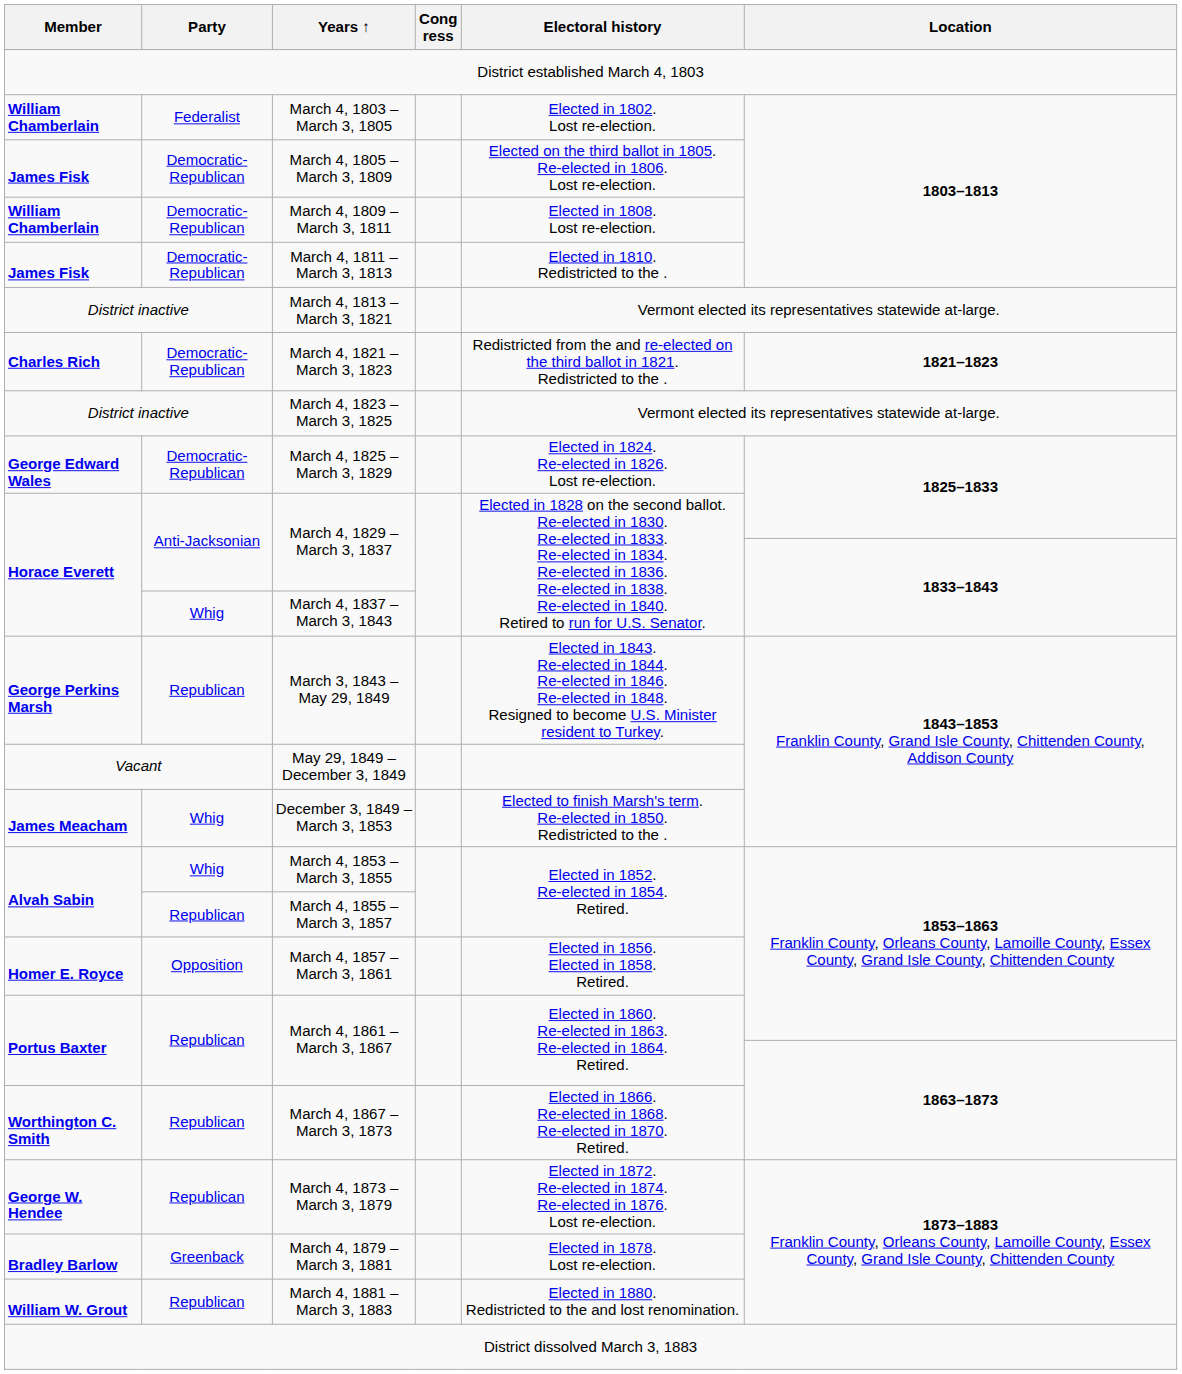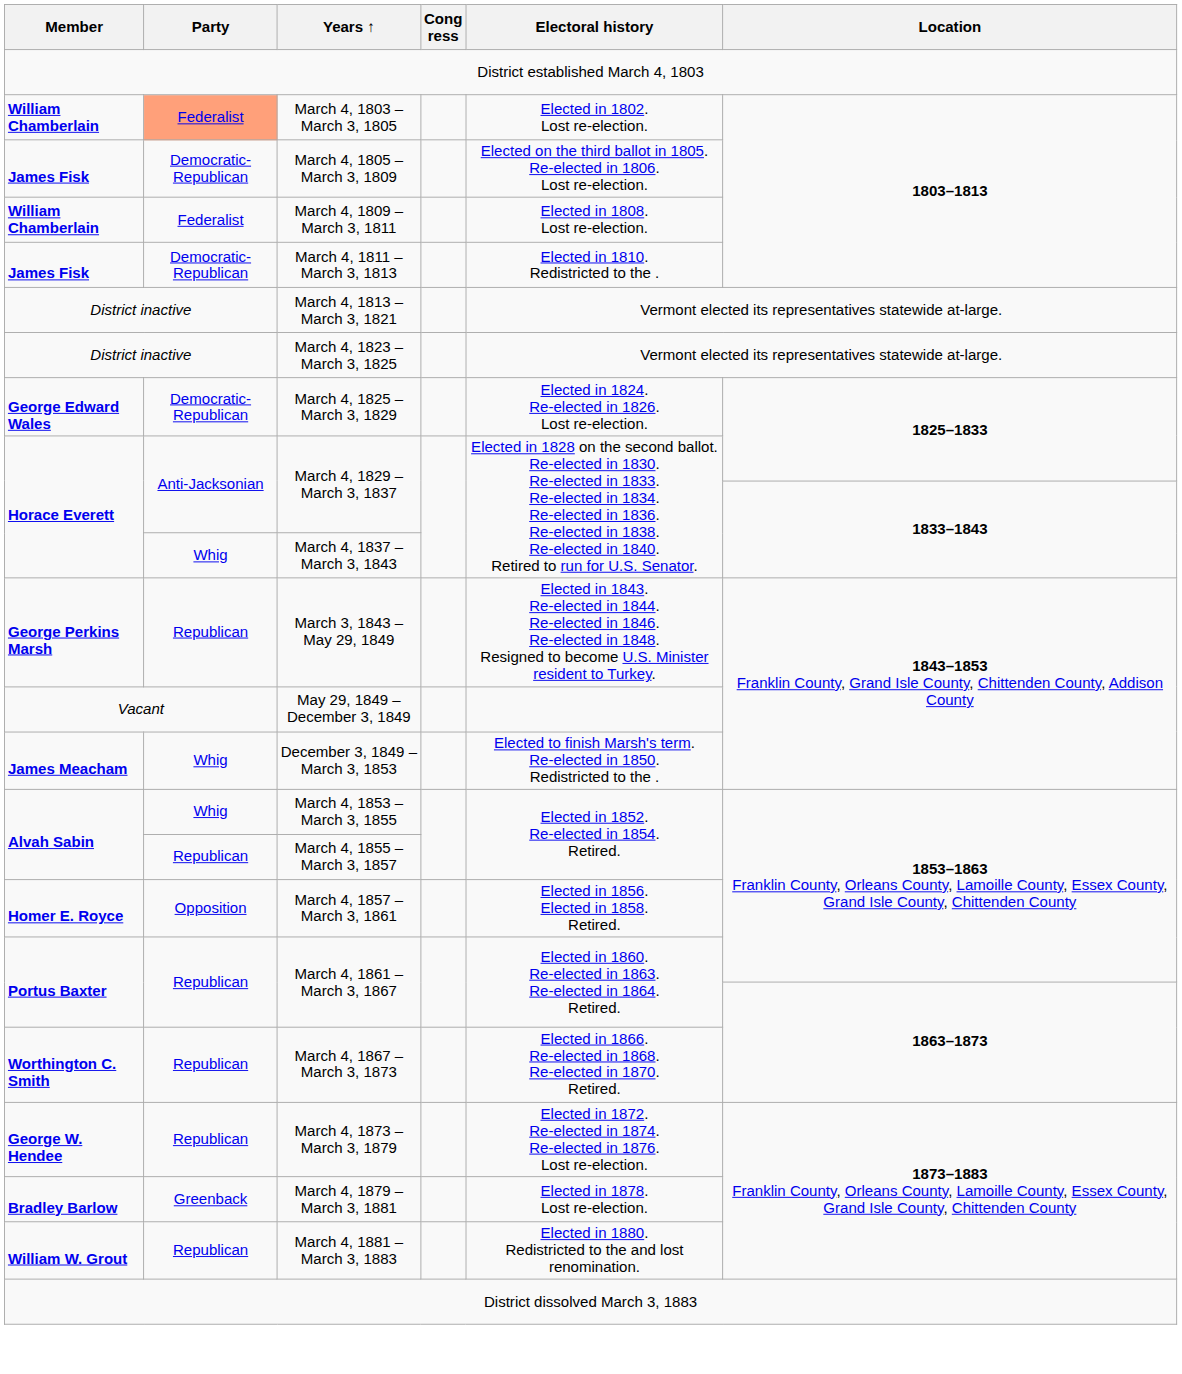March 4, 1803 – March 3, 1805 | Party: no background -> lightsalmon background
March 4, 1809 – March 3, 1811 | Party: Democratic-Republican -> Federalist
- row: Charles Rich | Democratic-Republican | March 4, 1821 – March 3, 1823 | Redistricted from the and re-elected on the third ballot in 1821. Redistricted to the . | 1821–1823
